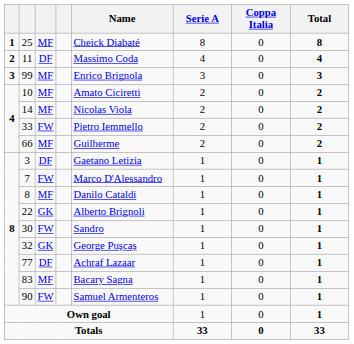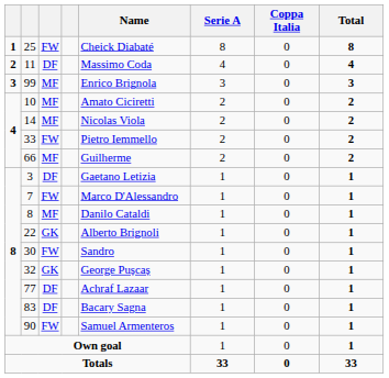25 | column 3: MF -> FW
83 | column 3: MF -> DF
